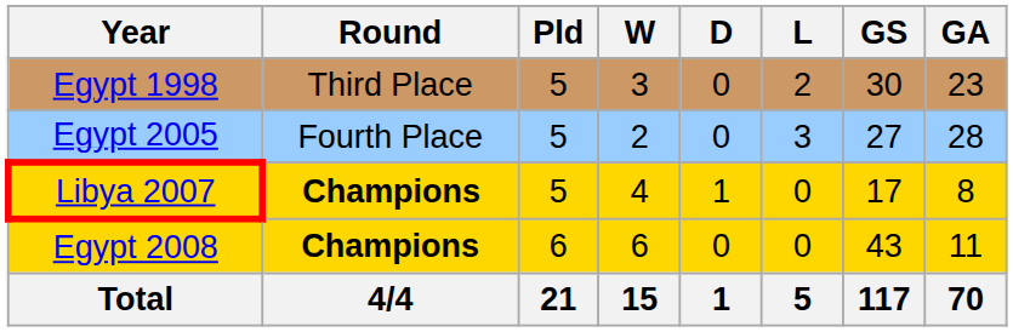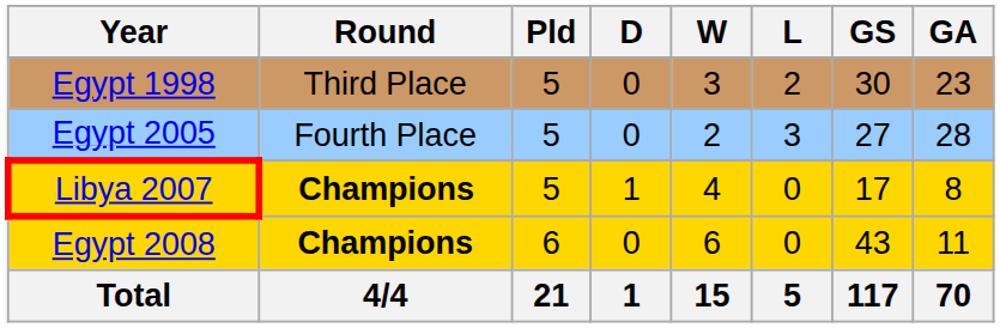columns swapped: W <-> D
